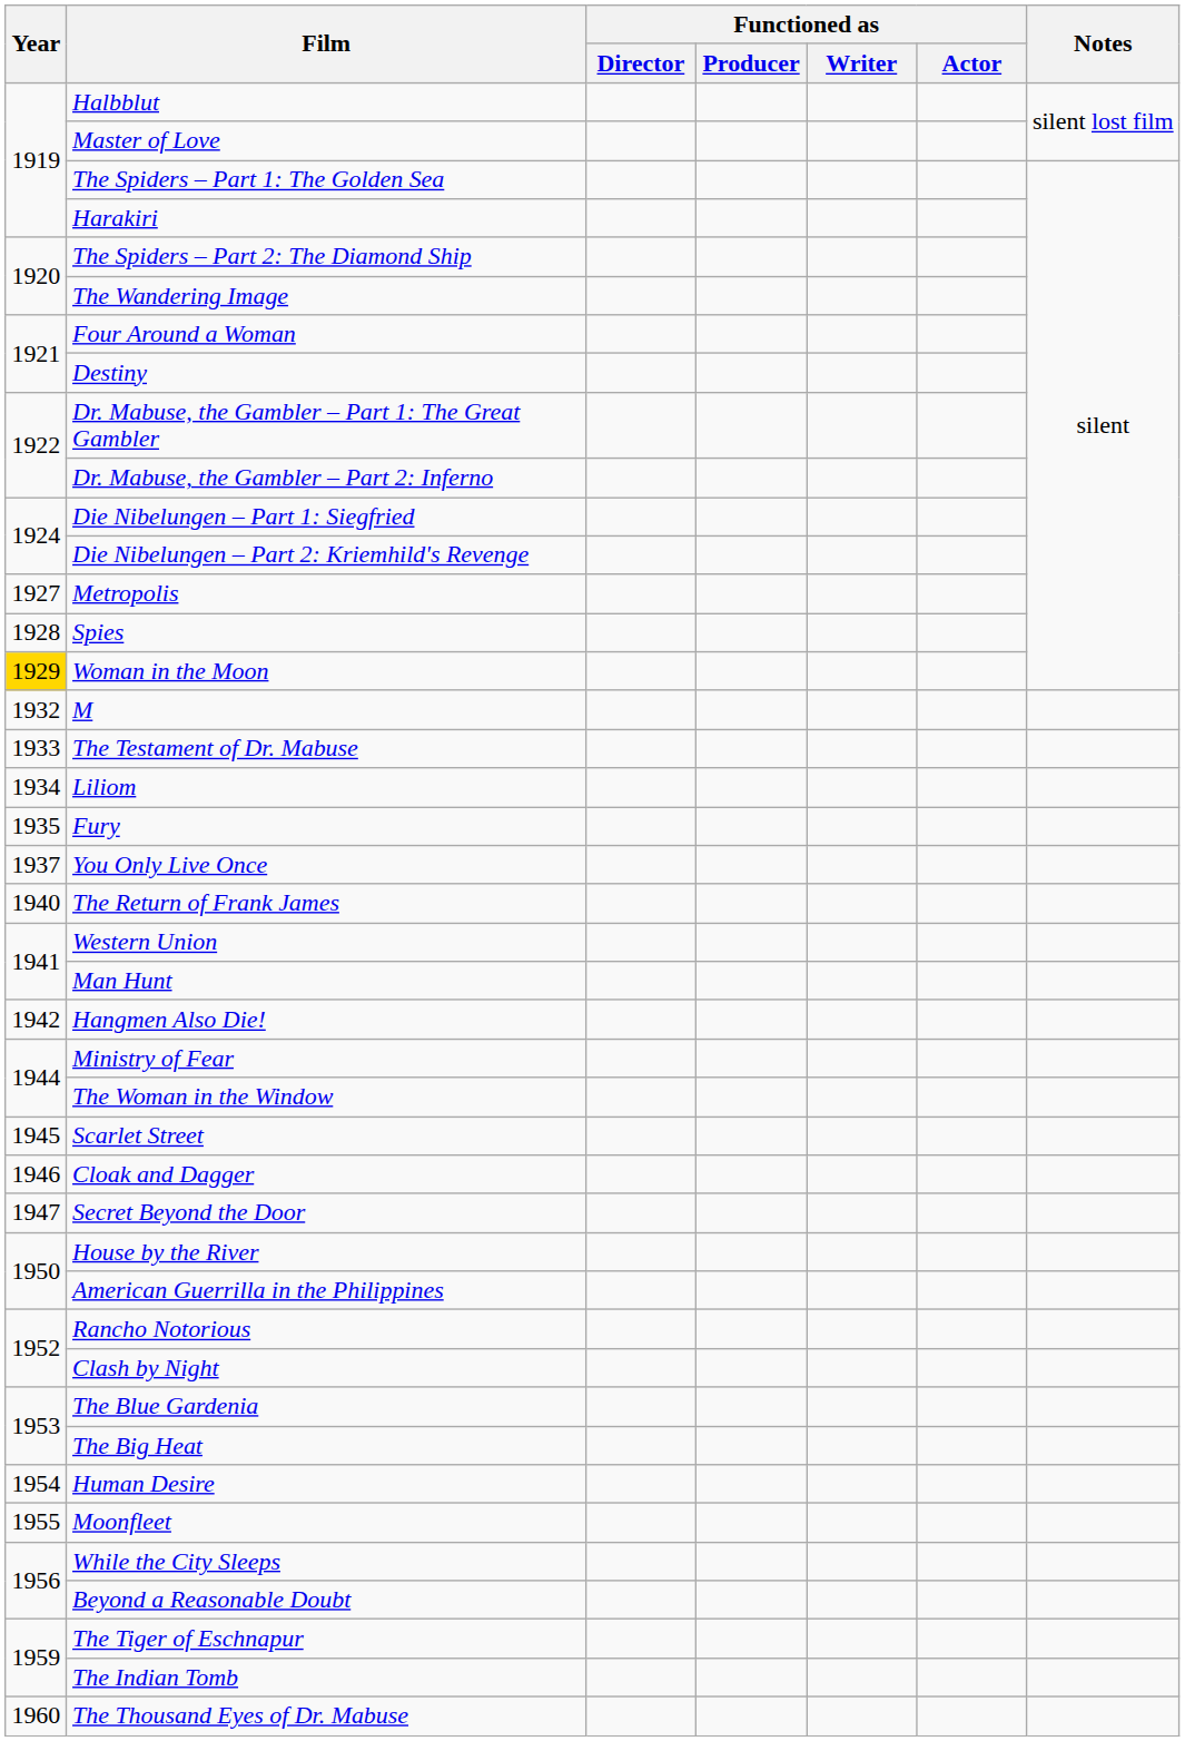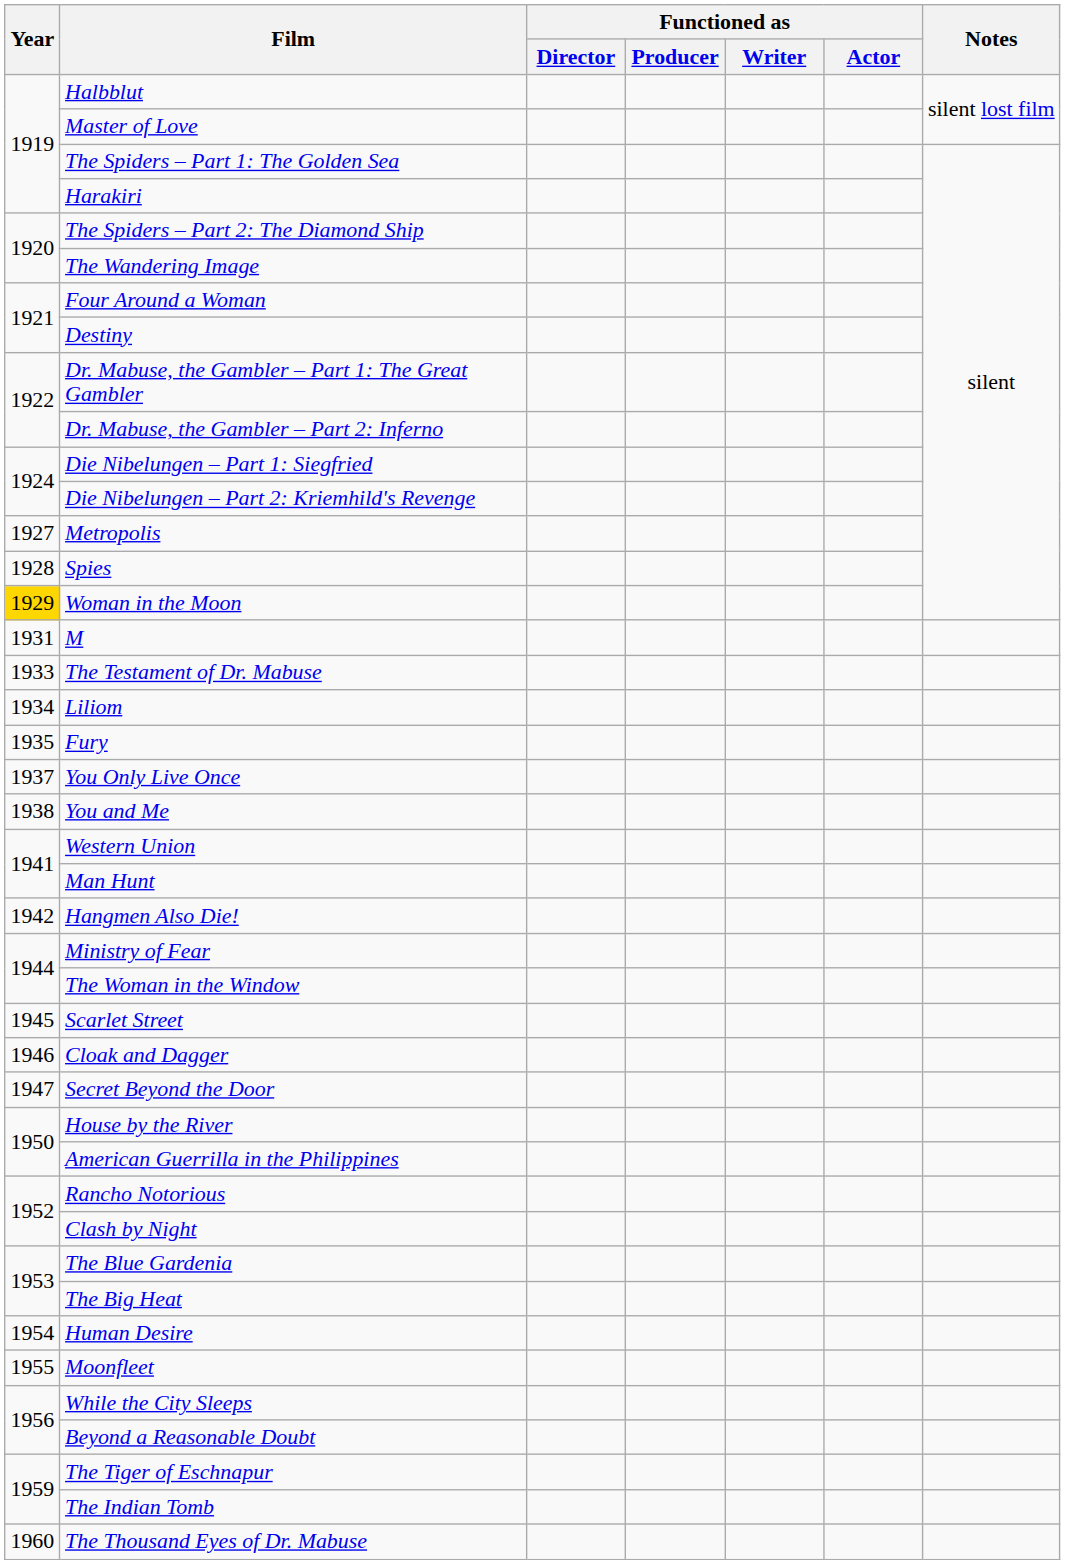M | Year: 1932 -> 1931
+ row: 1938 | You and Me
- row: 1940 | The Return of Frank James
